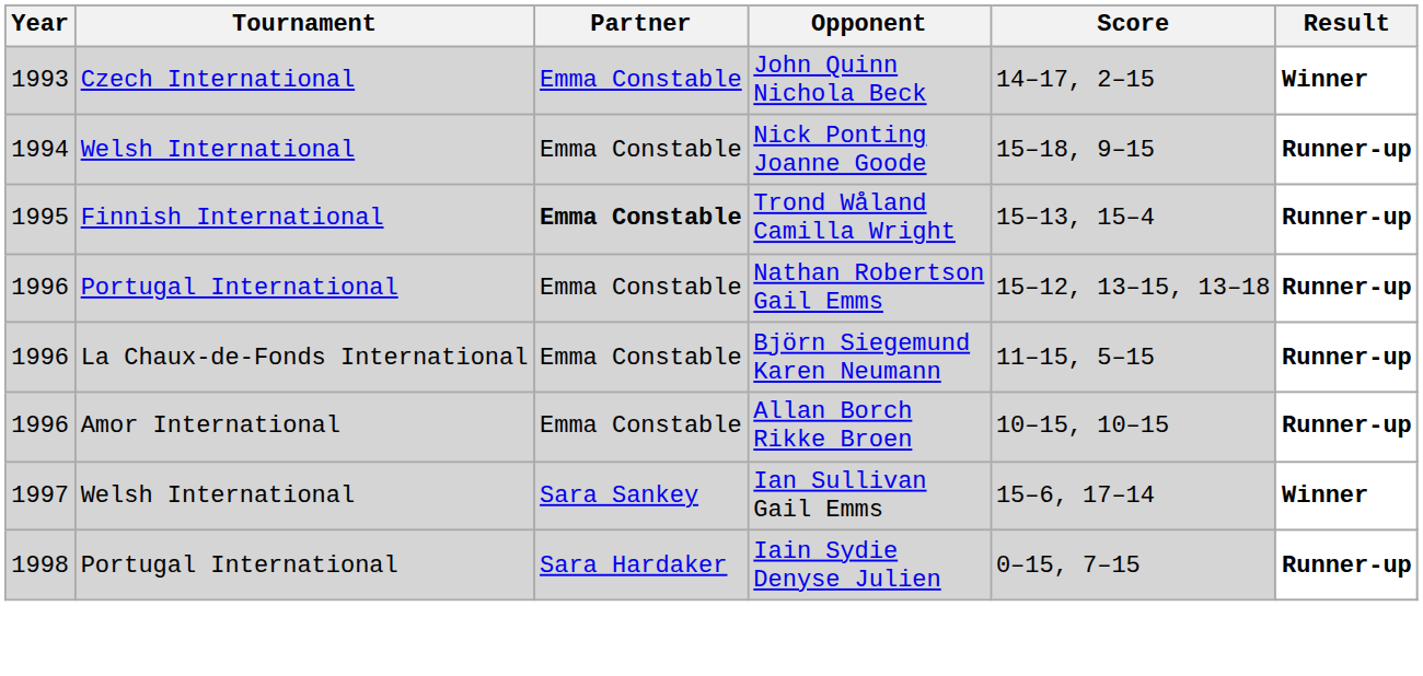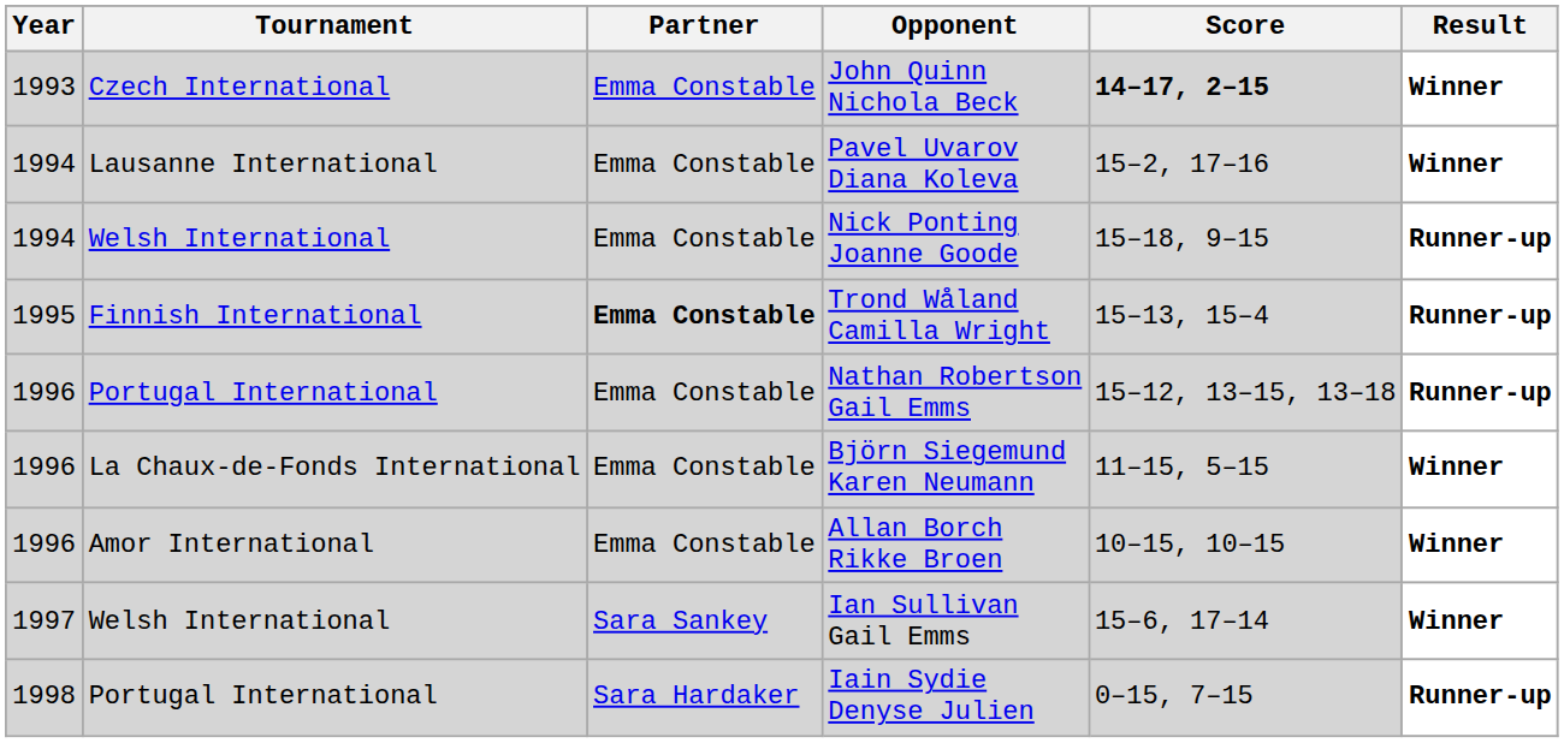John Quinn Nichola Beck | Score: normal -> bold
+ row: 1994 | Lausanne International | Emma Constable | Pavel Uvarov Diana Koleva | 15–2, 17–16 | Winner
Björn Siegemund Karen Neumann | Result: Runner-up -> Winner
Allan Borch Rikke Broen | Result: Runner-up -> Winner
